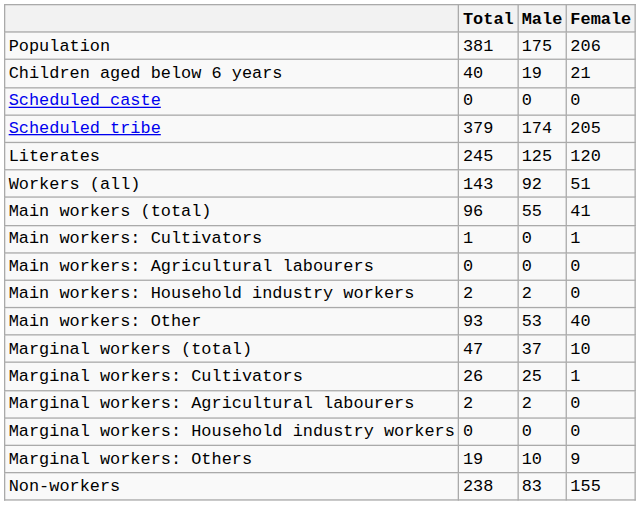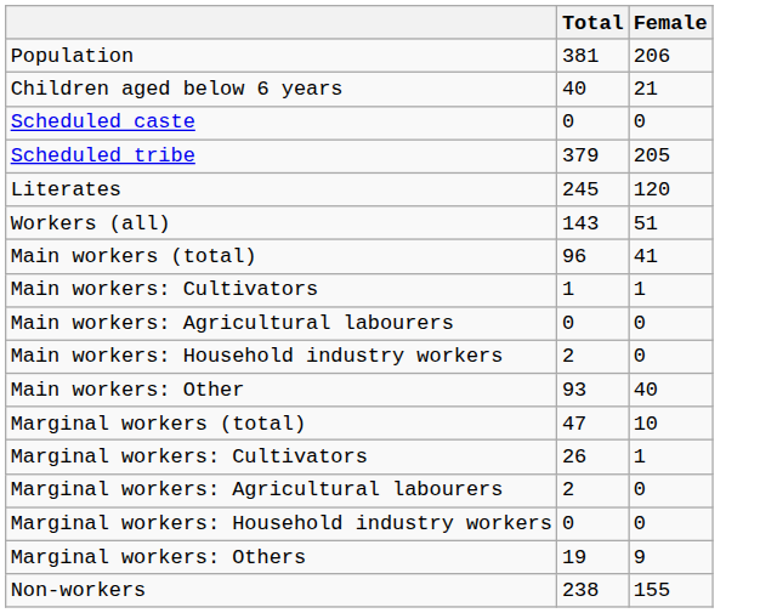- column: Male | 175 | 19 | 0 | 174 | 125 | 92 | 55 | 0 | 0 | 2 | 53 | 37 | 25 | 2 | 0 | 10 | 83
